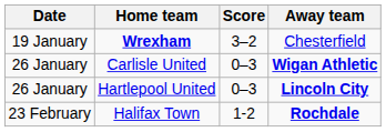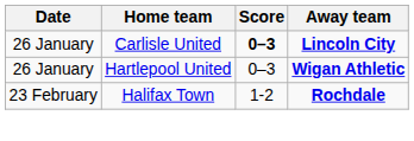- row: 19 January | Wrexham | 3–2 | Chesterfield
Carlisle United | Score: normal -> bold
Carlisle United | Away team: Wigan Athletic -> Lincoln City
Hartlepool United | Away team: Lincoln City -> Wigan Athletic
